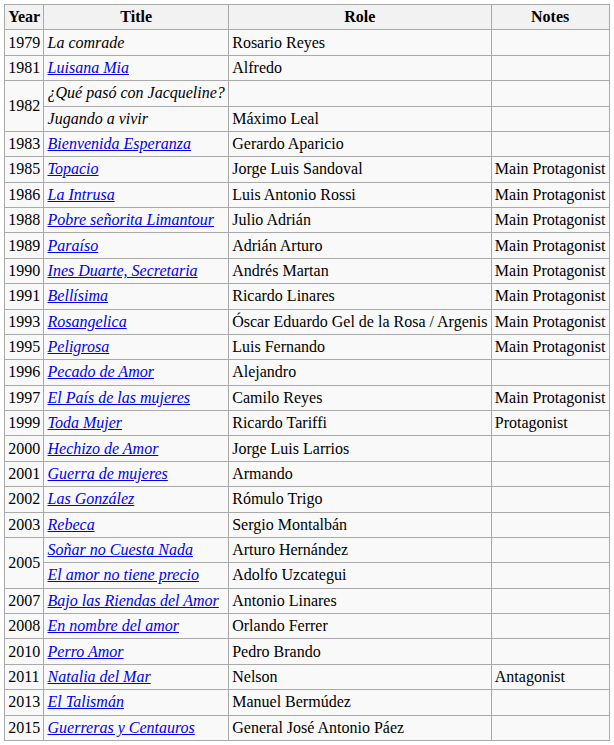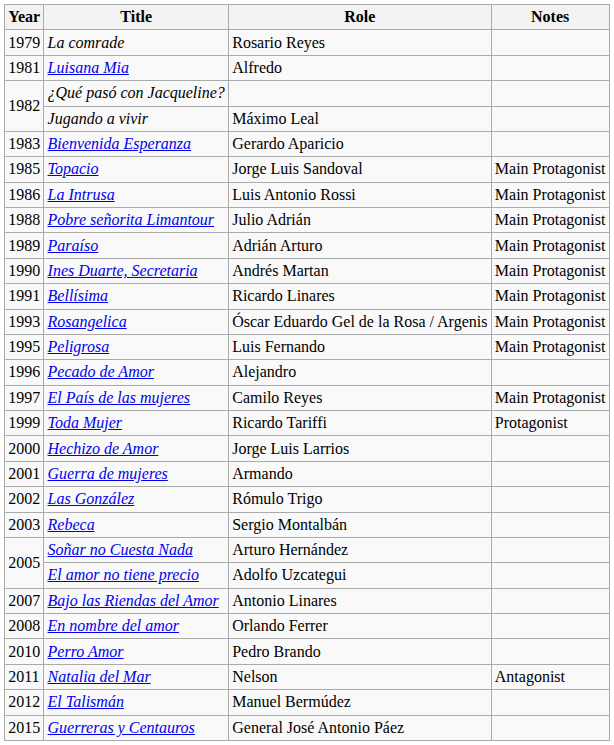El Talismán | Year: 2013 -> 2012
